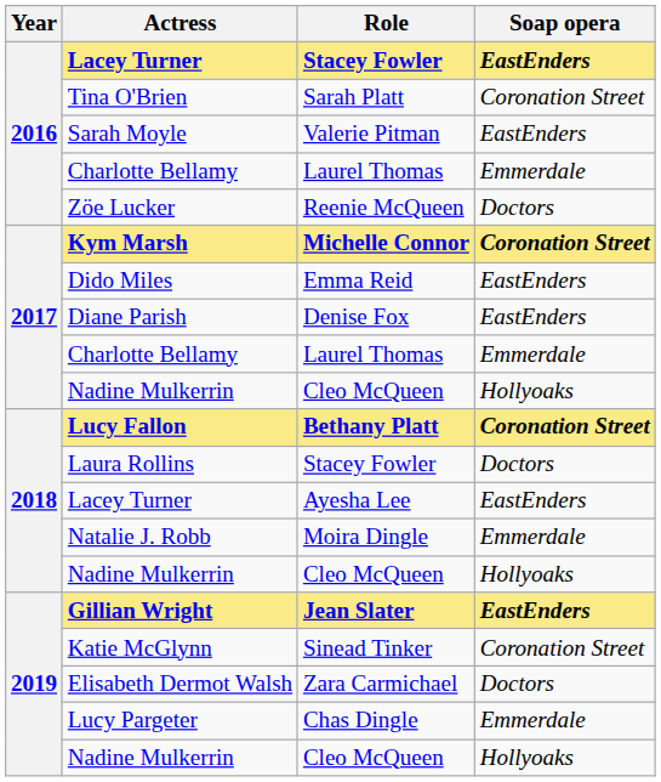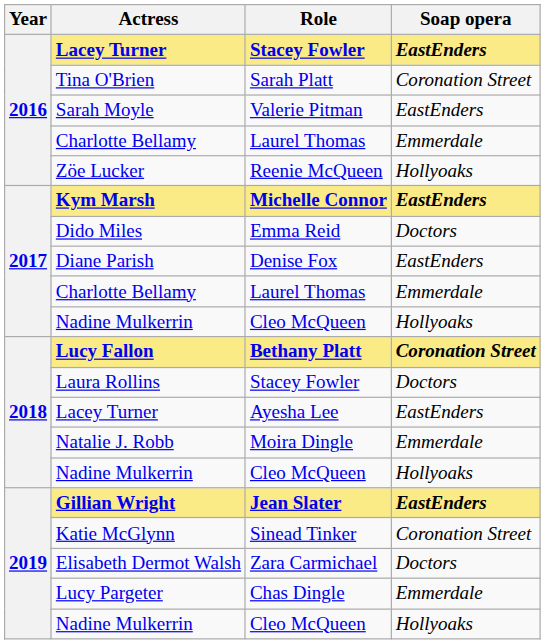Zöe Lucker | Soap opera: Doctors -> Hollyoaks
Kym Marsh | Soap opera: Coronation Street -> EastEnders
Dido Miles | Soap opera: EastEnders -> Doctors
